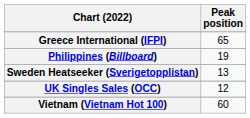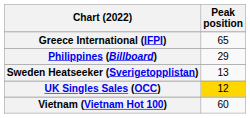Philippines (Billboard) | Peak position: 19 -> 29
UK Singles Sales (OCC) | Peak position: no background -> gold background
